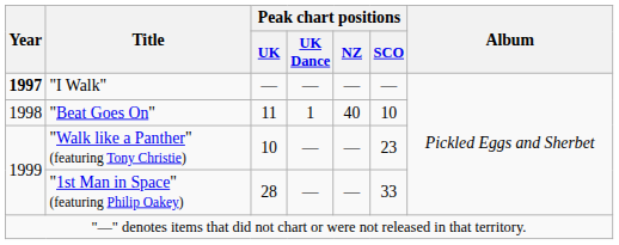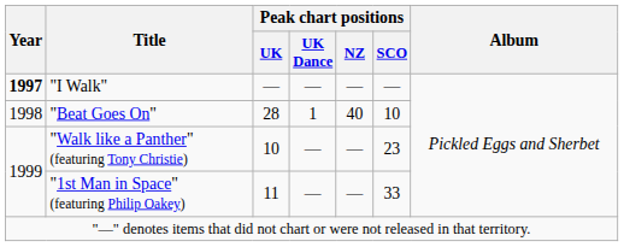"Beat Goes On" | Peak chart positions / UK: 11 -> 28
"1st Man in Space" (featuring Philip Oakey) | Peak chart positions / UK: 28 -> 11
